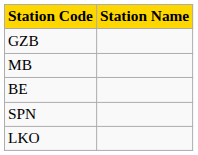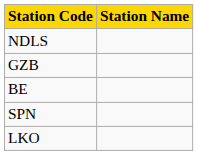+ row: NDLS
- row: MB
